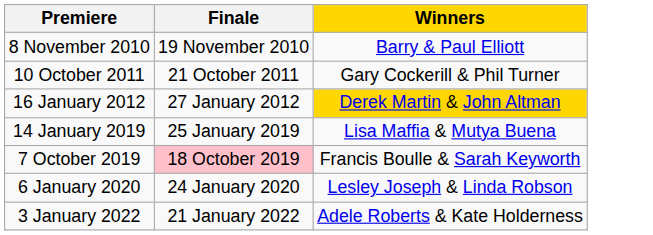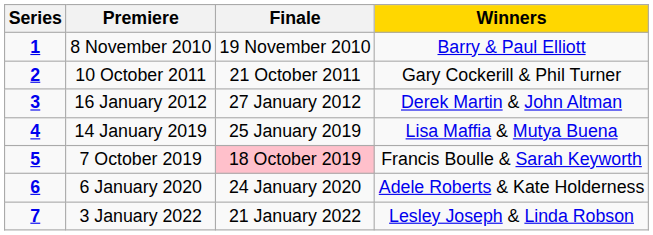+ column: Series | 1 | 2 | 3 | 4 | 5 | 6 | 7
16 January 2012 | Winners: gold background -> no background
6 January 2020 | Winners: Lesley Joseph & Linda Robson -> Adele Roberts & Kate Holderness
3 January 2022 | Winners: Adele Roberts & Kate Holderness -> Lesley Joseph & Linda Robson
